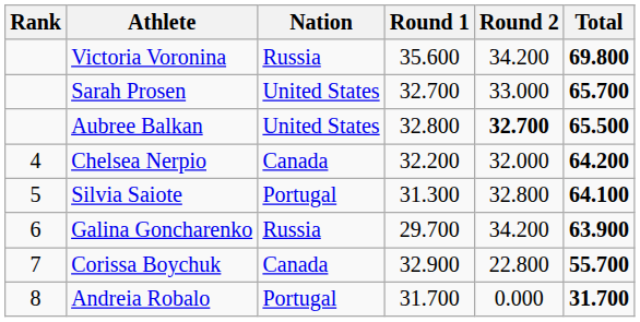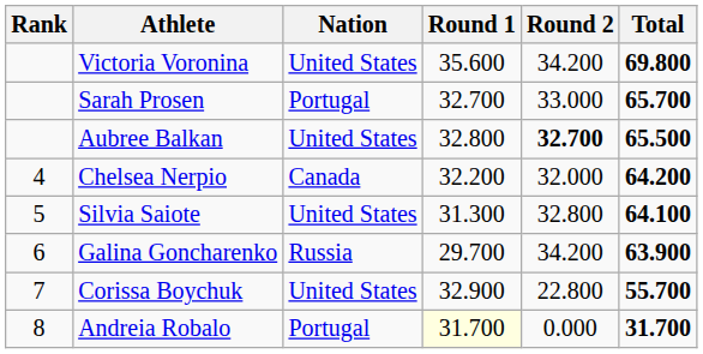Victoria Voronina | Nation: Russia -> United States
Sarah Prosen | Nation: United States -> Portugal
Silvia Saiote | Nation: Portugal -> United States
Corissa Boychuk | Nation: Canada -> United States
Andreia Robalo | Round 1: no background -> lightyellow background
